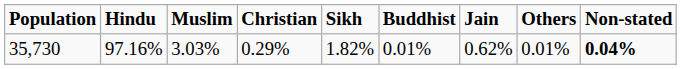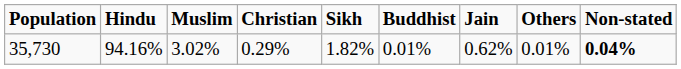35,730 | Hindu: 97.16% -> 94.16%
35,730 | Muslim: 3.03% -> 3.02%
